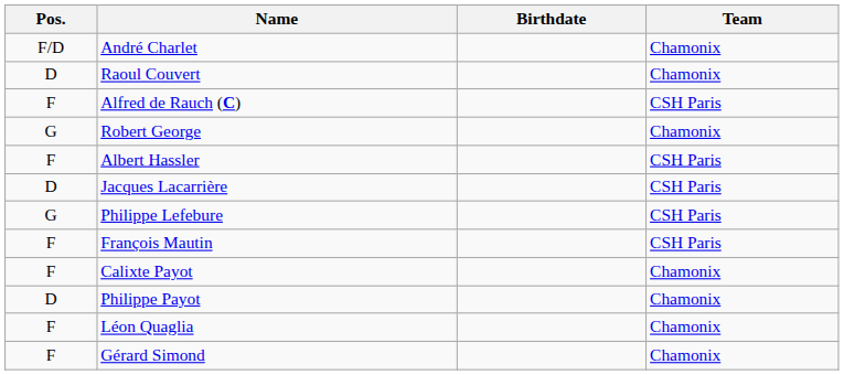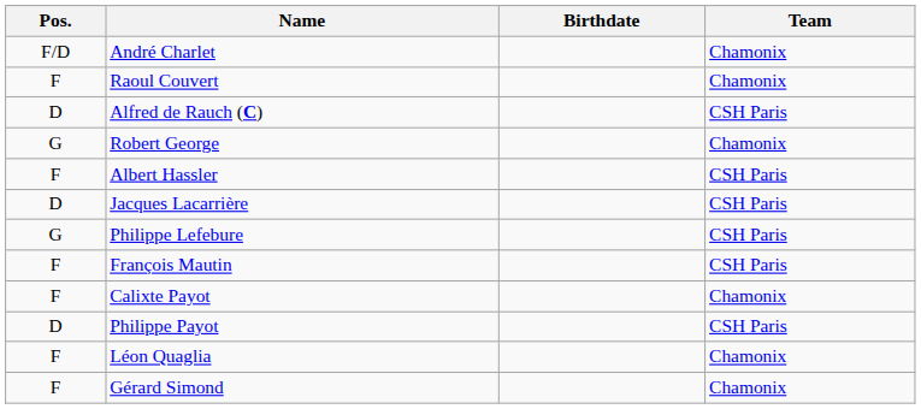Raoul Couvert | Pos.: D -> F
Alfred de Rauch (C) | Pos.: F -> D
Philippe Payot | Team: Chamonix -> CSH Paris
